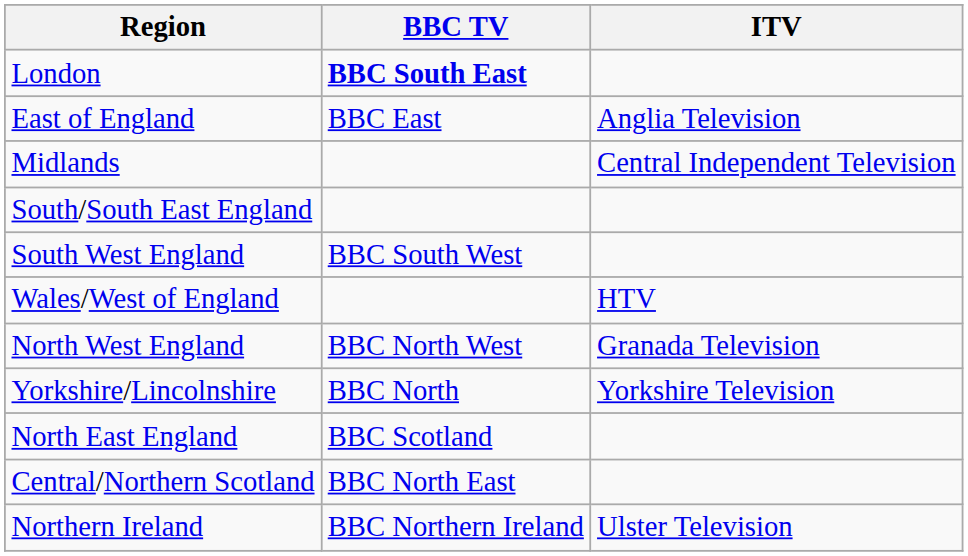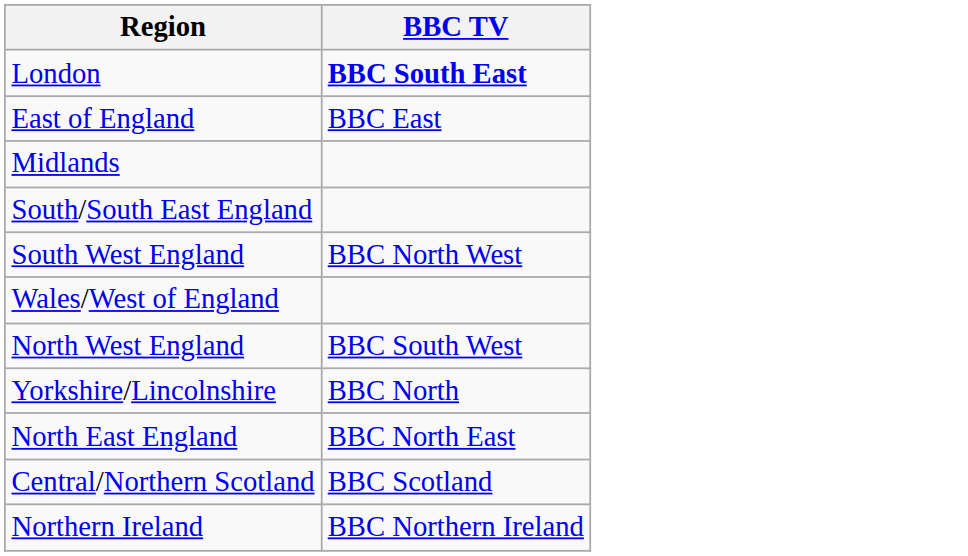- column: ITV | Anglia Television | Central Independent Television | HTV | Granada Television | Yorkshire Television | Ulster Television
South West England | BBC TV: BBC South West -> BBC North West
North West England | BBC TV: BBC North West -> BBC South West
North East England | BBC TV: BBC Scotland -> BBC North East
Central/Northern Scotland | BBC TV: BBC North East -> BBC Scotland
